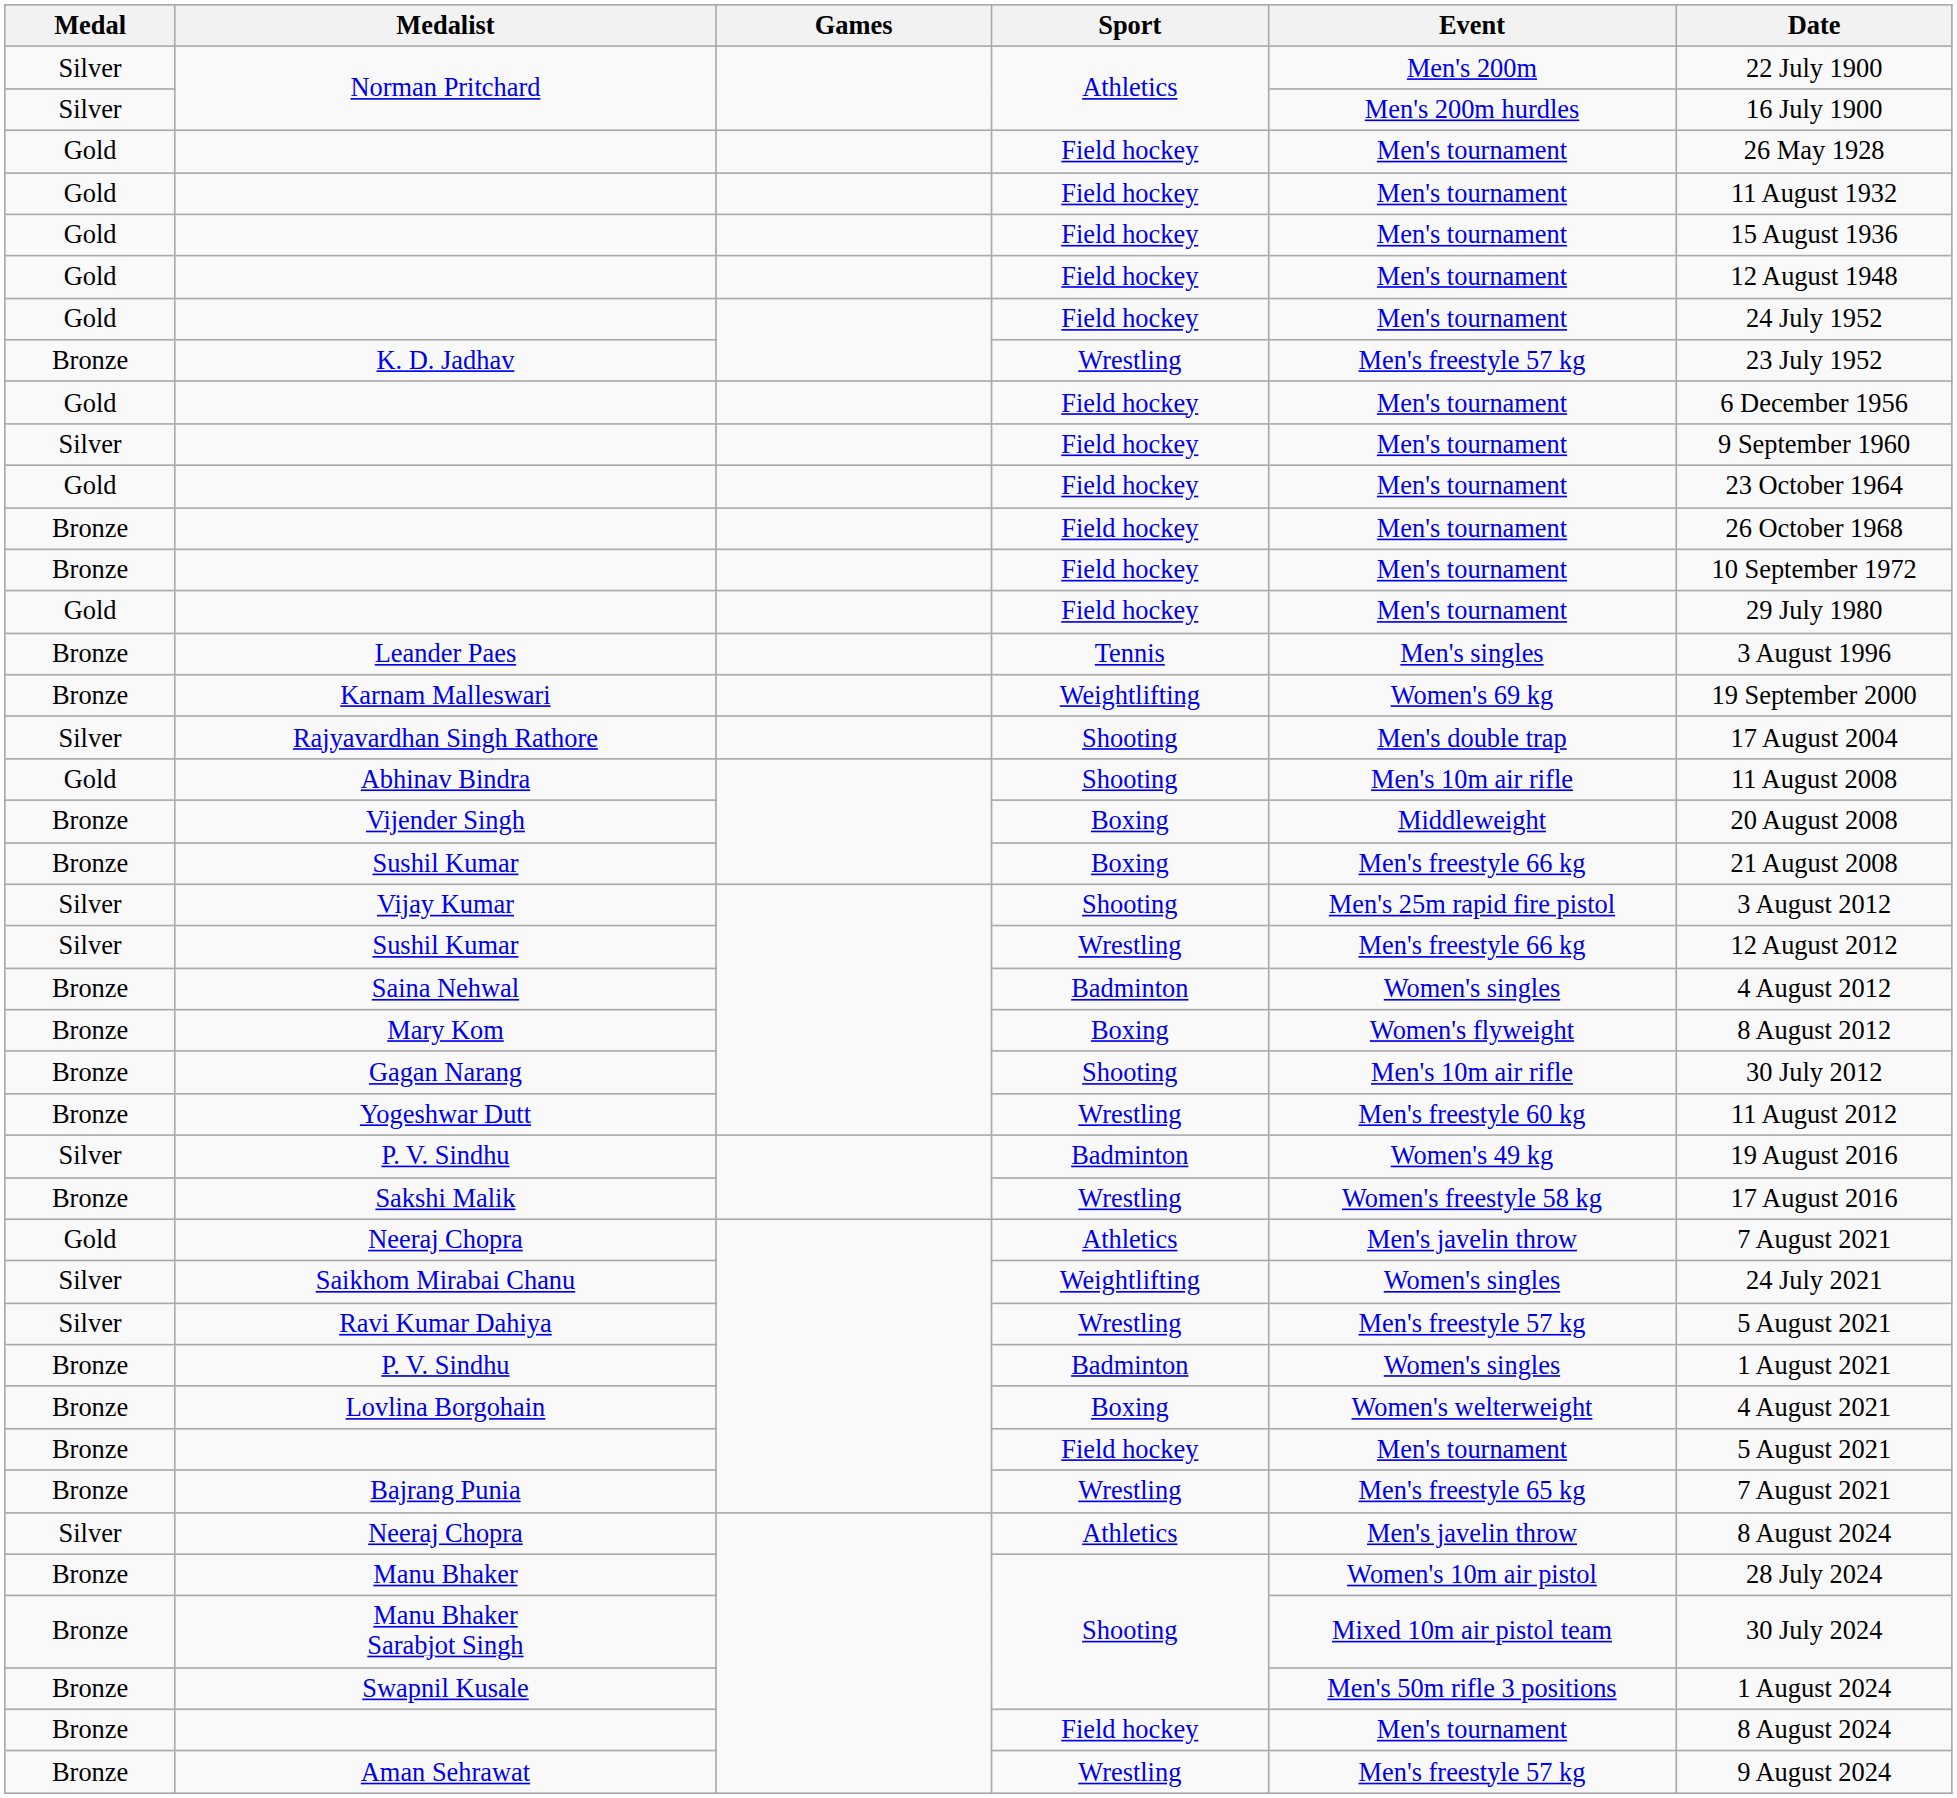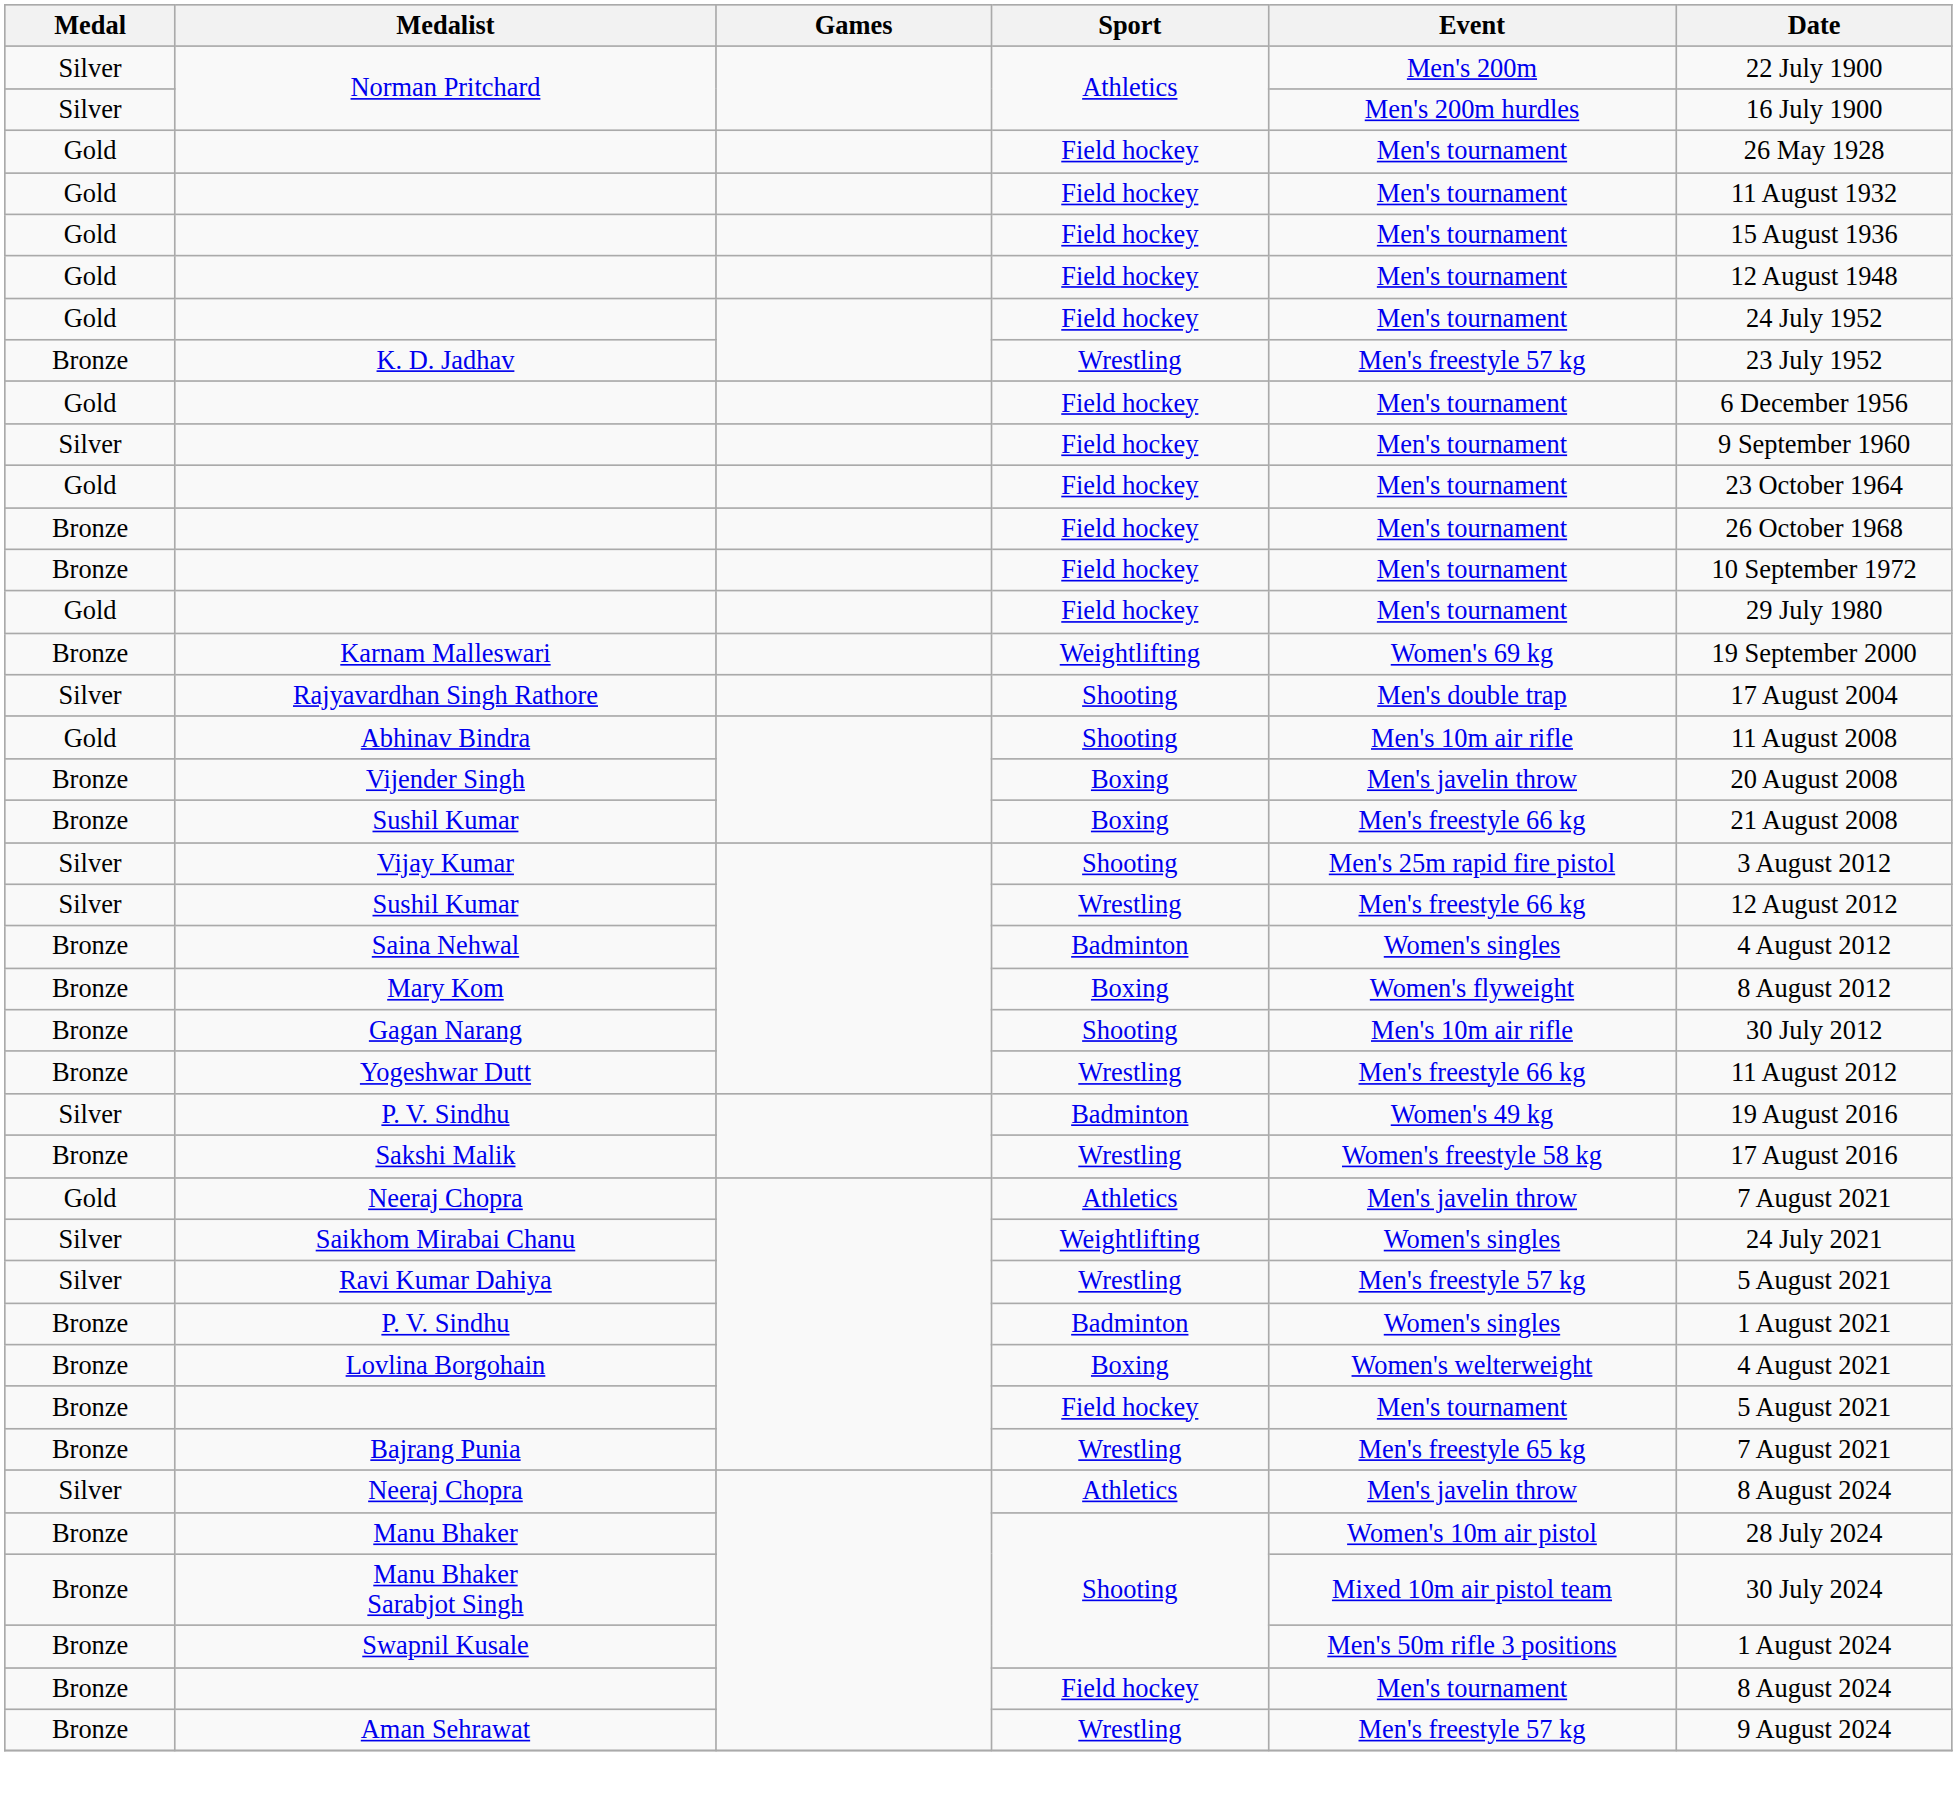- row: Bronze | Leander Paes | Tennis | Men's singles | 3 August 1996
Vijender Singh | Event: Middleweight -> Men's javelin throw
Yogeshwar Dutt | Event: Men's freestyle 60 kg -> Men's freestyle 66 kg
